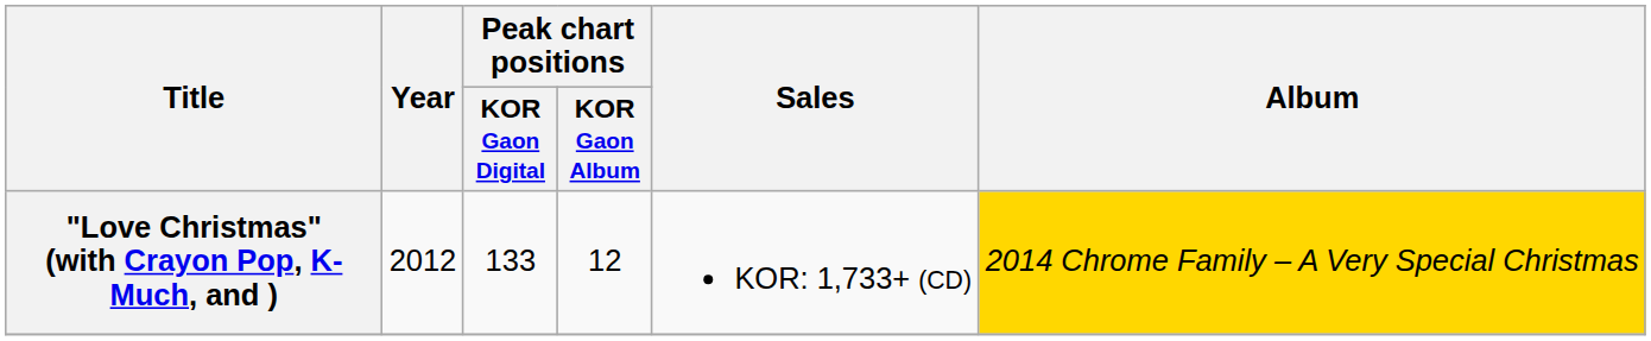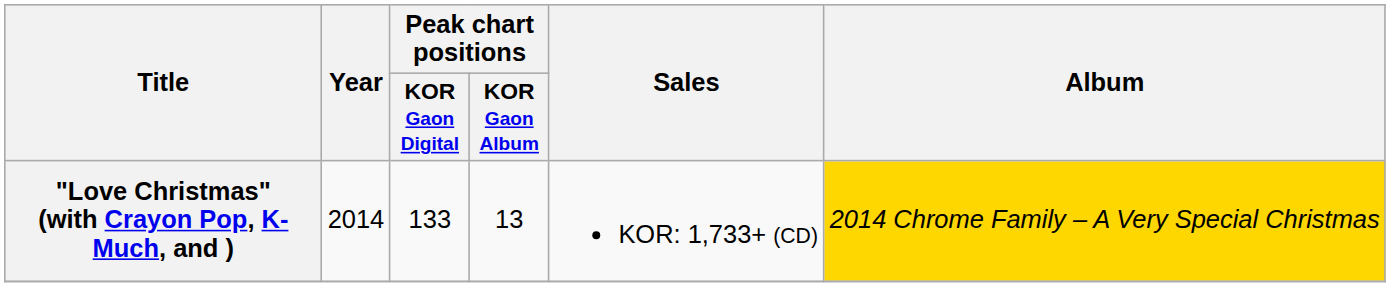"Love Christmas" (with Crayon Pop, K-Much, and ) | Year: 2012 -> 2014
"Love Christmas" (with Crayon Pop, K-Much, and ) | Peak chart positions / KOR Gaon Album: 12 -> 13
